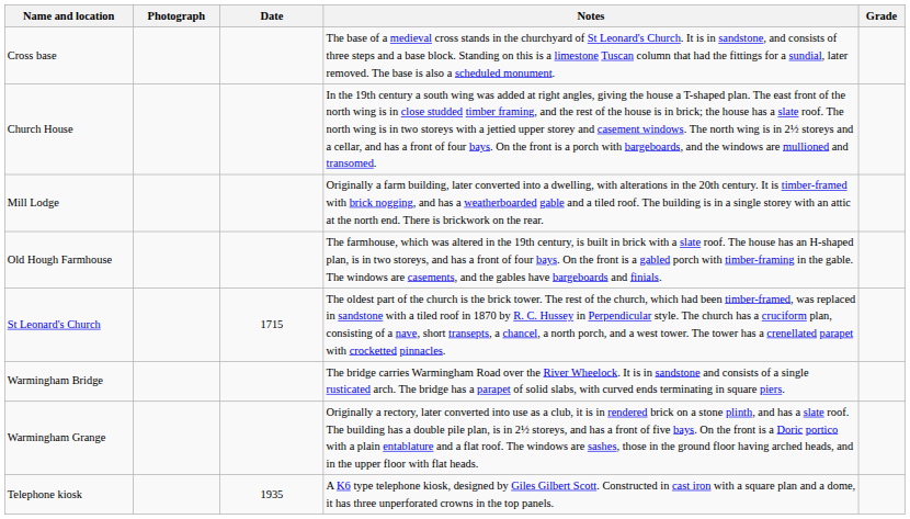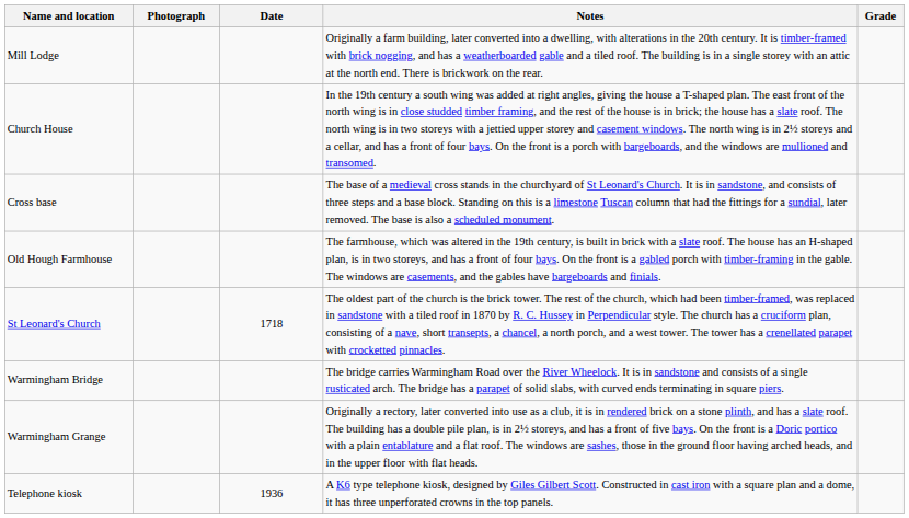rows swapped: Cross base <-> Mill Lodge
St Leonard's Church | Date: 1715 -> 1718
Telephone kiosk | Date: 1935 -> 1936
